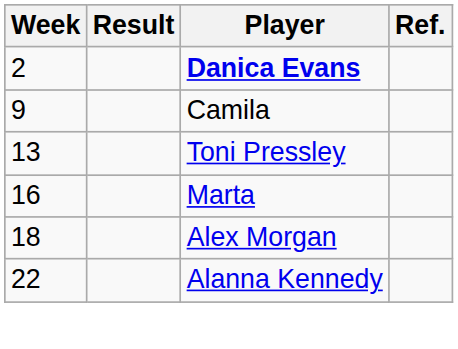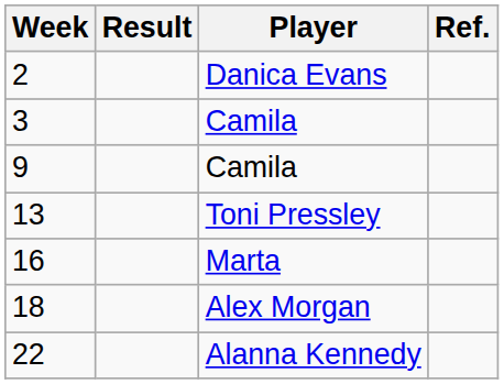2 | Player: bold -> normal
+ row: 3 | Camila
